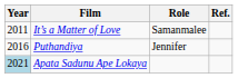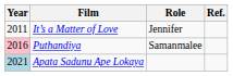It’s a Matter of Love | Role: Samanmalee -> Jennifer
Puthandiya | Year: no background -> pink background
Puthandiya | Role: Jennifer -> Samanmalee
